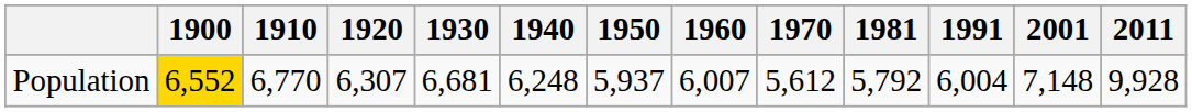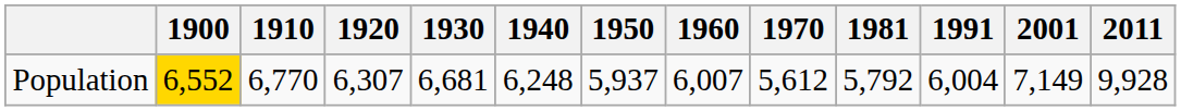Population | 2001: 7,148 -> 7,149
